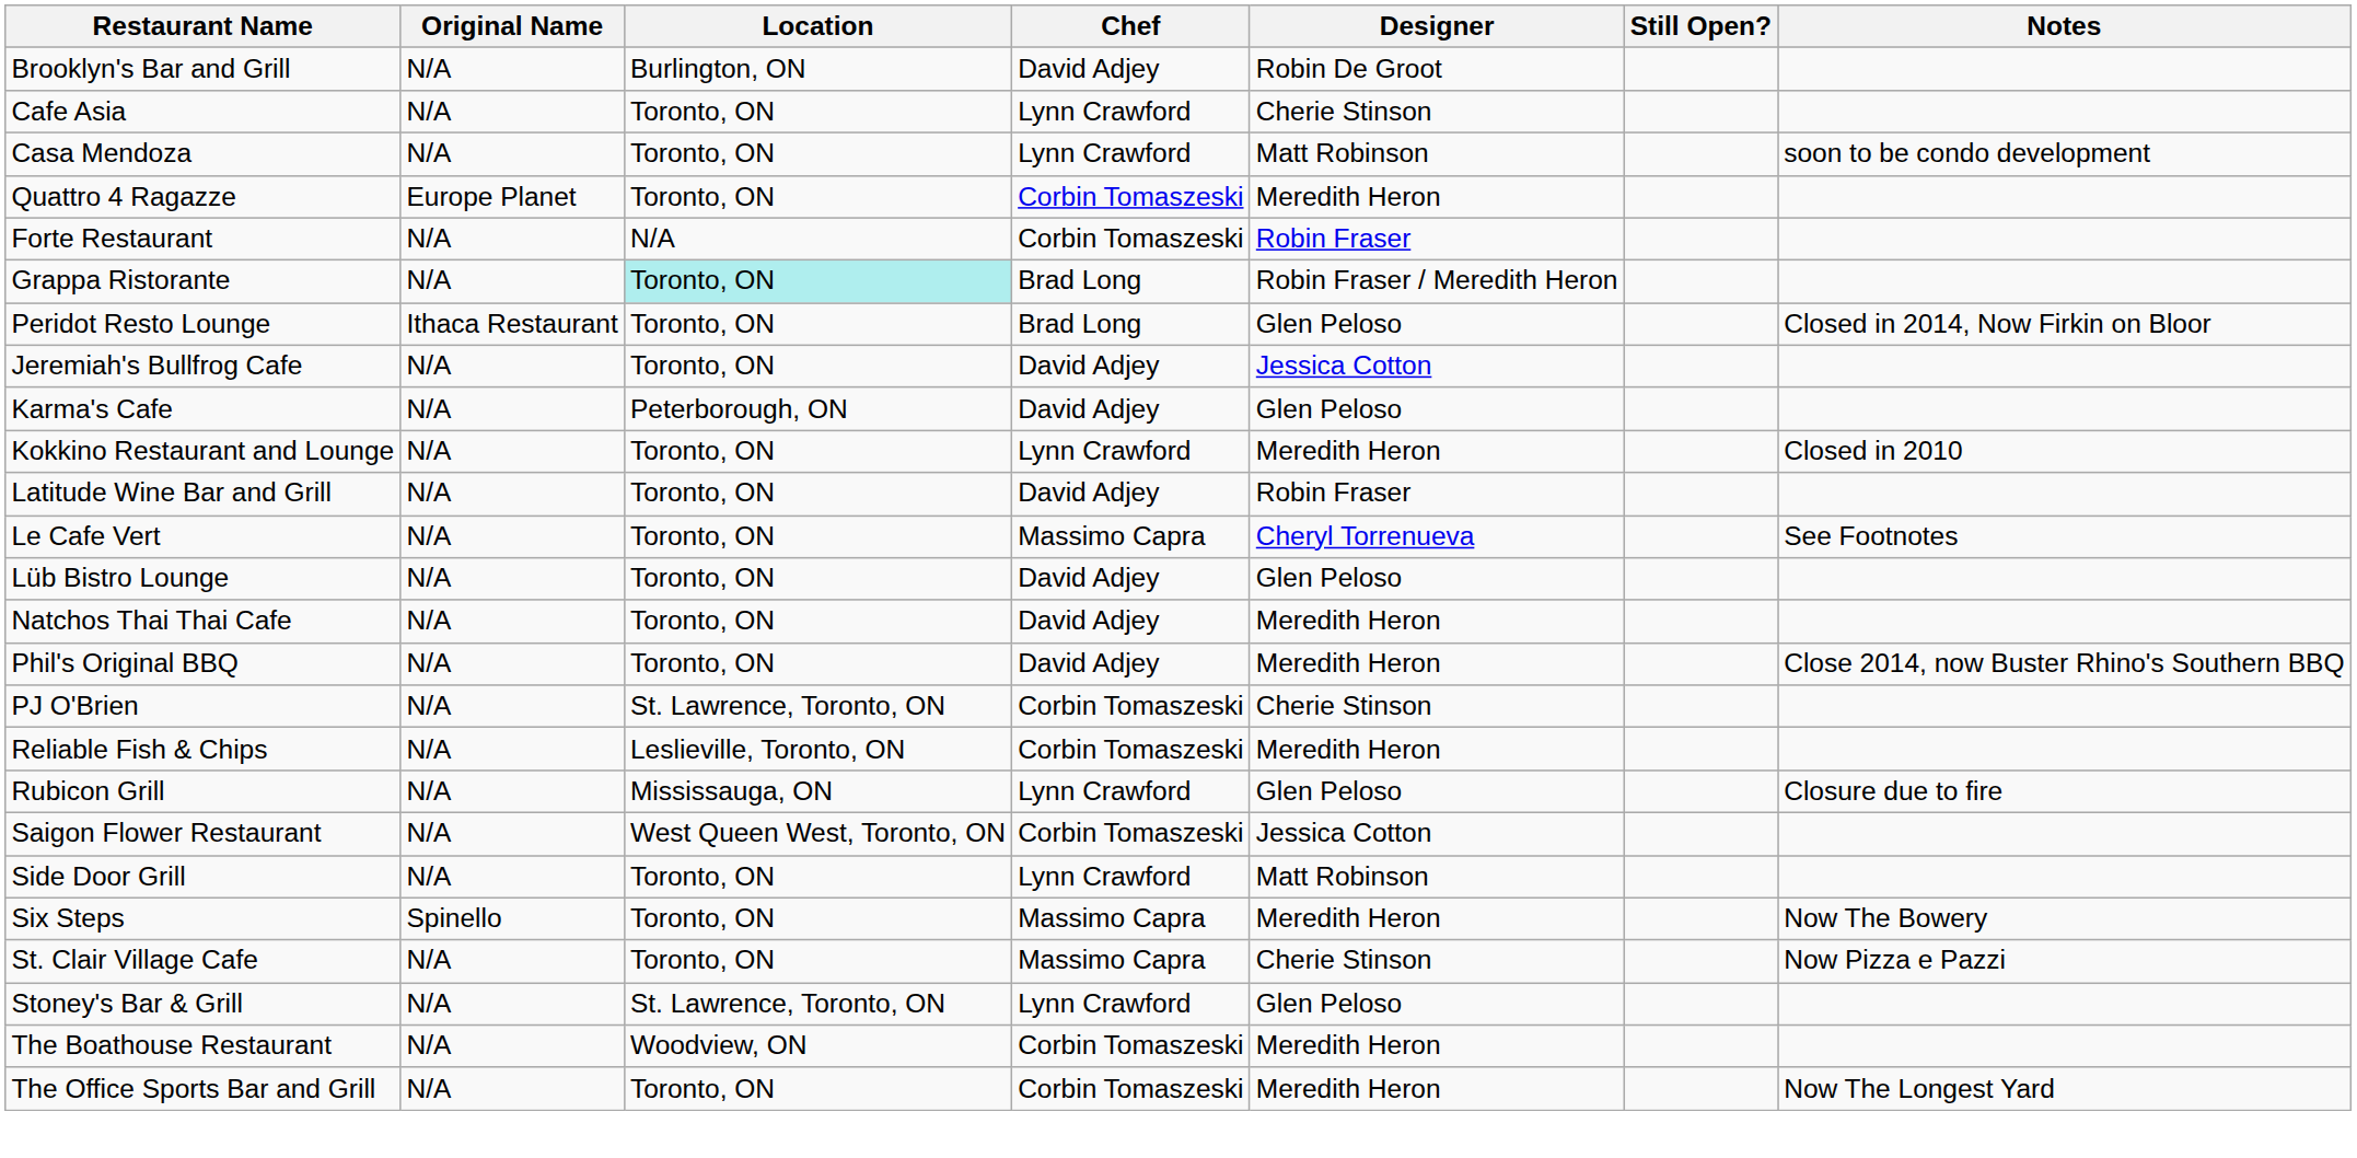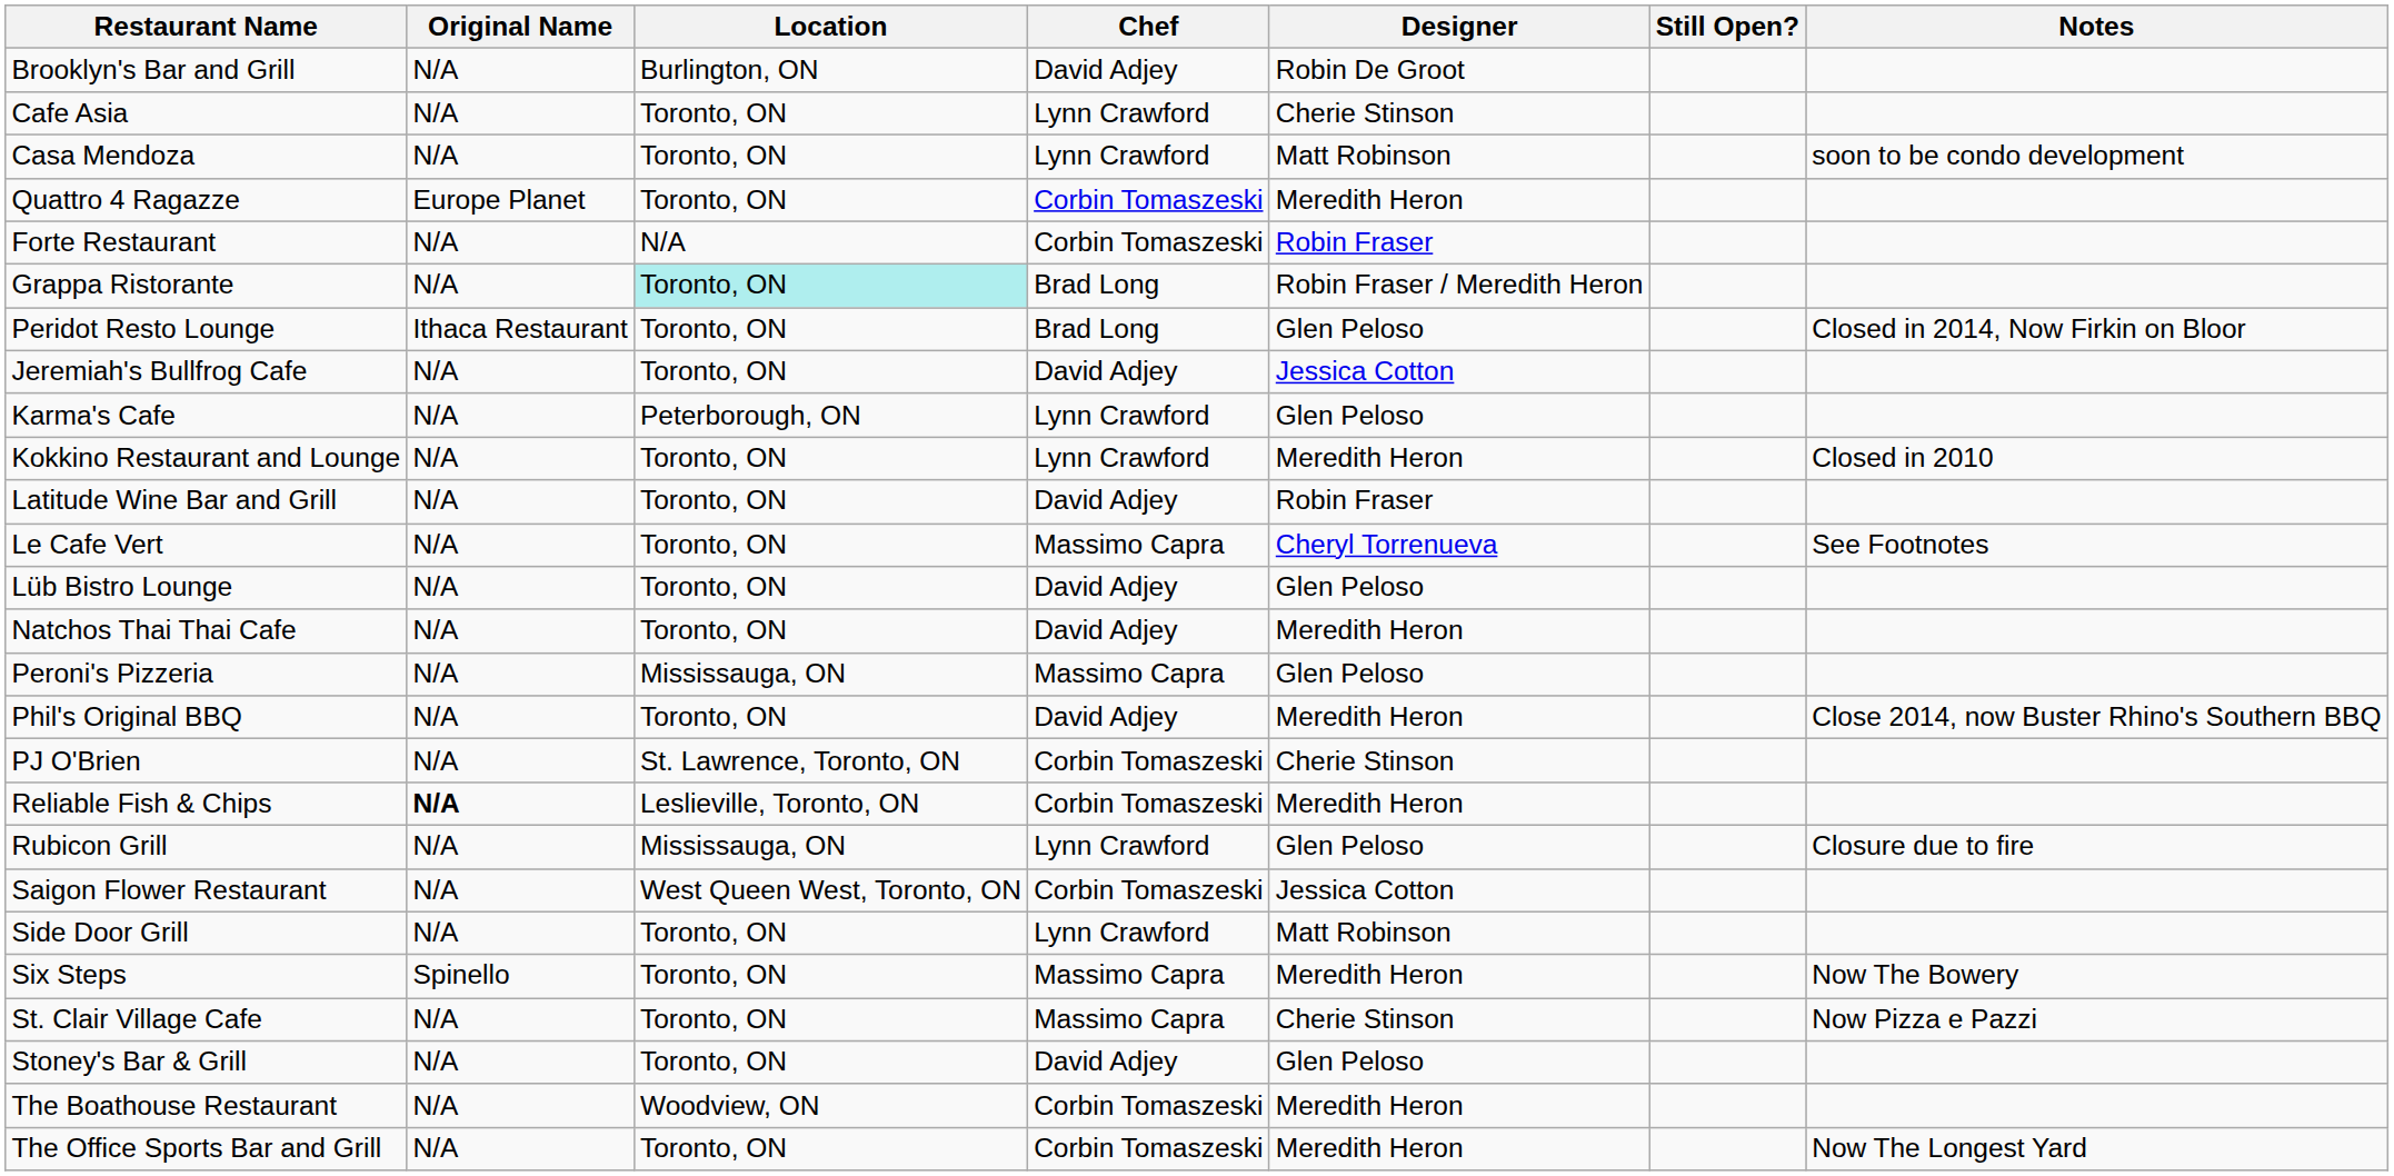Karma's Cafe | Chef: David Adjey -> Lynn Crawford
+ row: Peroni's Pizzeria | N/A | Mississauga, ON | Massimo Capra | Glen Peloso
Reliable Fish & Chips | Original Name: normal -> bold
Stoney's Bar & Grill | Location: St. Lawrence, Toronto, ON -> Toronto, ON
Stoney's Bar & Grill | Chef: Lynn Crawford -> David Adjey
